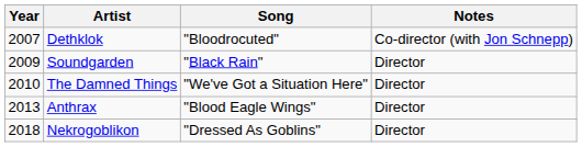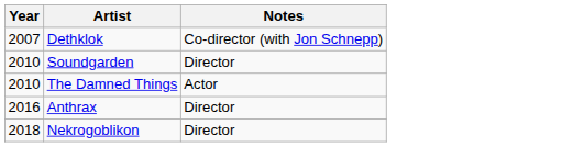- column: Song | "Bloodrocuted" | "Black Rain" | "We've Got a Situation Here" | "Blood Eagle Wings" | "Dressed As Goblins"
Soundgarden | Year: 2009 -> 2010
The Damned Things | Notes: Director -> Actor
Anthrax | Year: 2013 -> 2016
